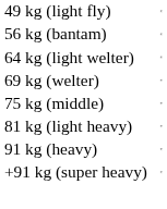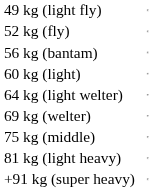+ row: 52 kg (fly)
+ row: 60 kg (light)
- row: 91 kg (heavy)
